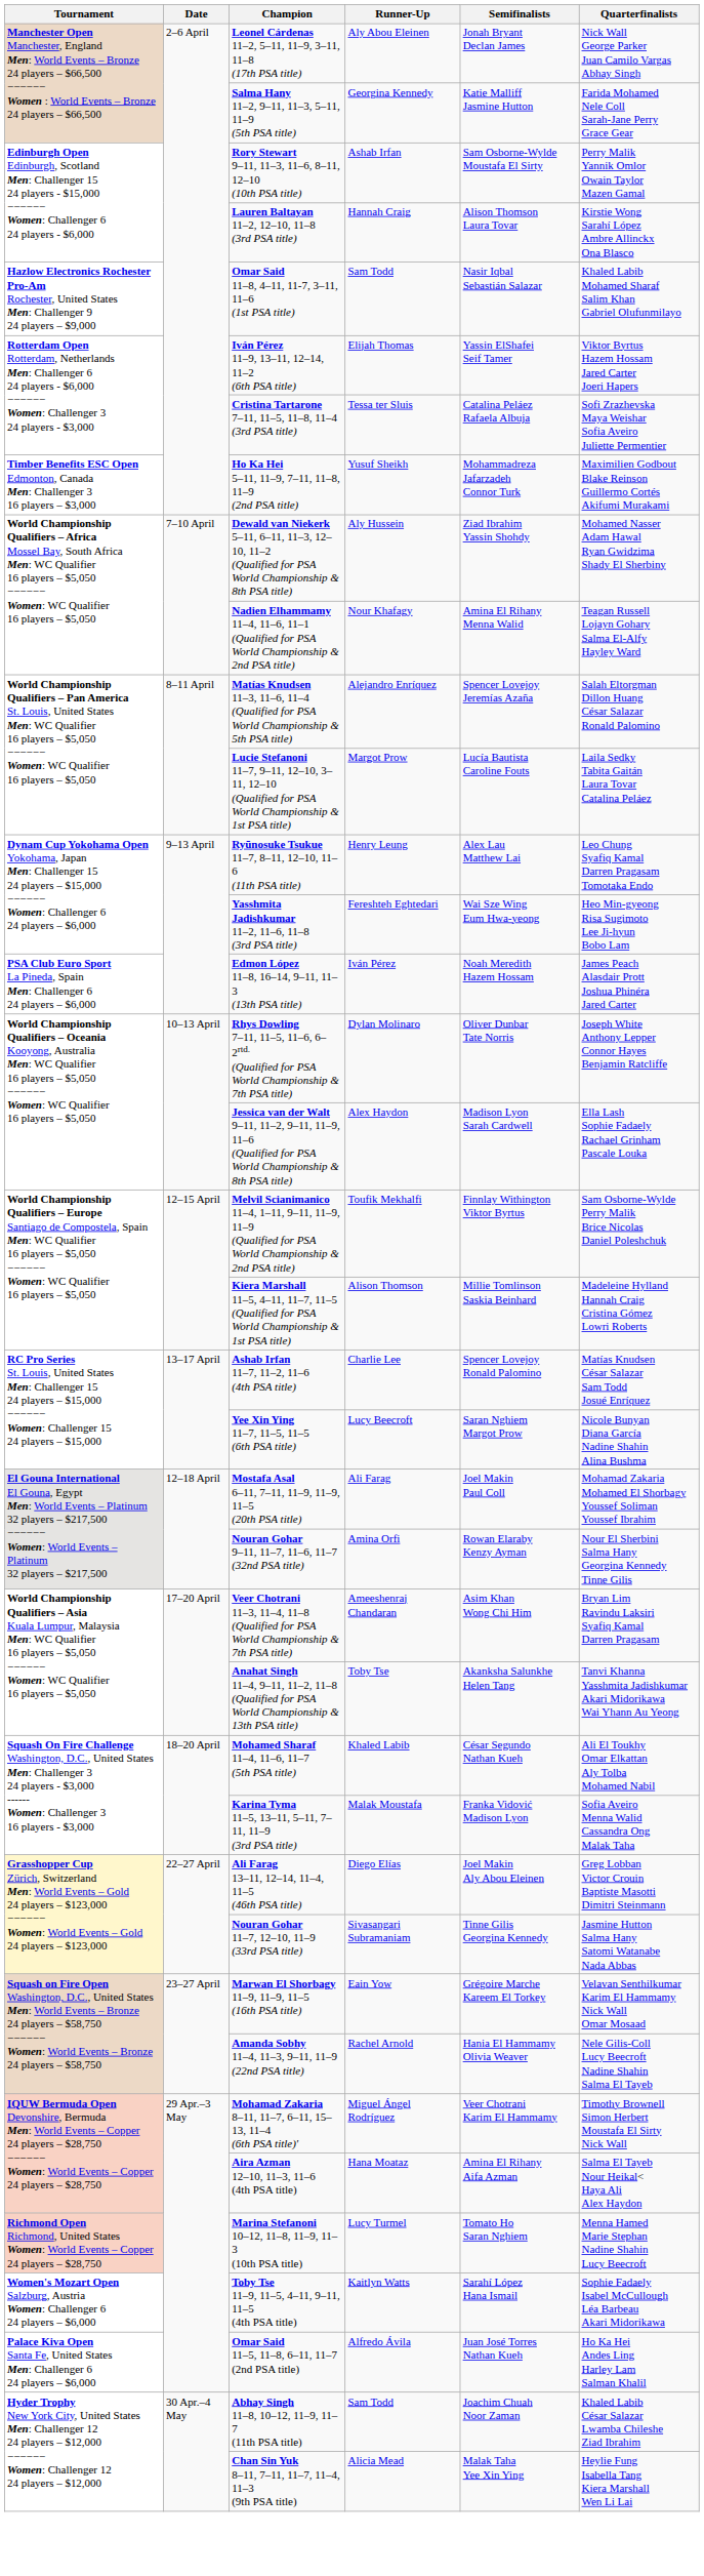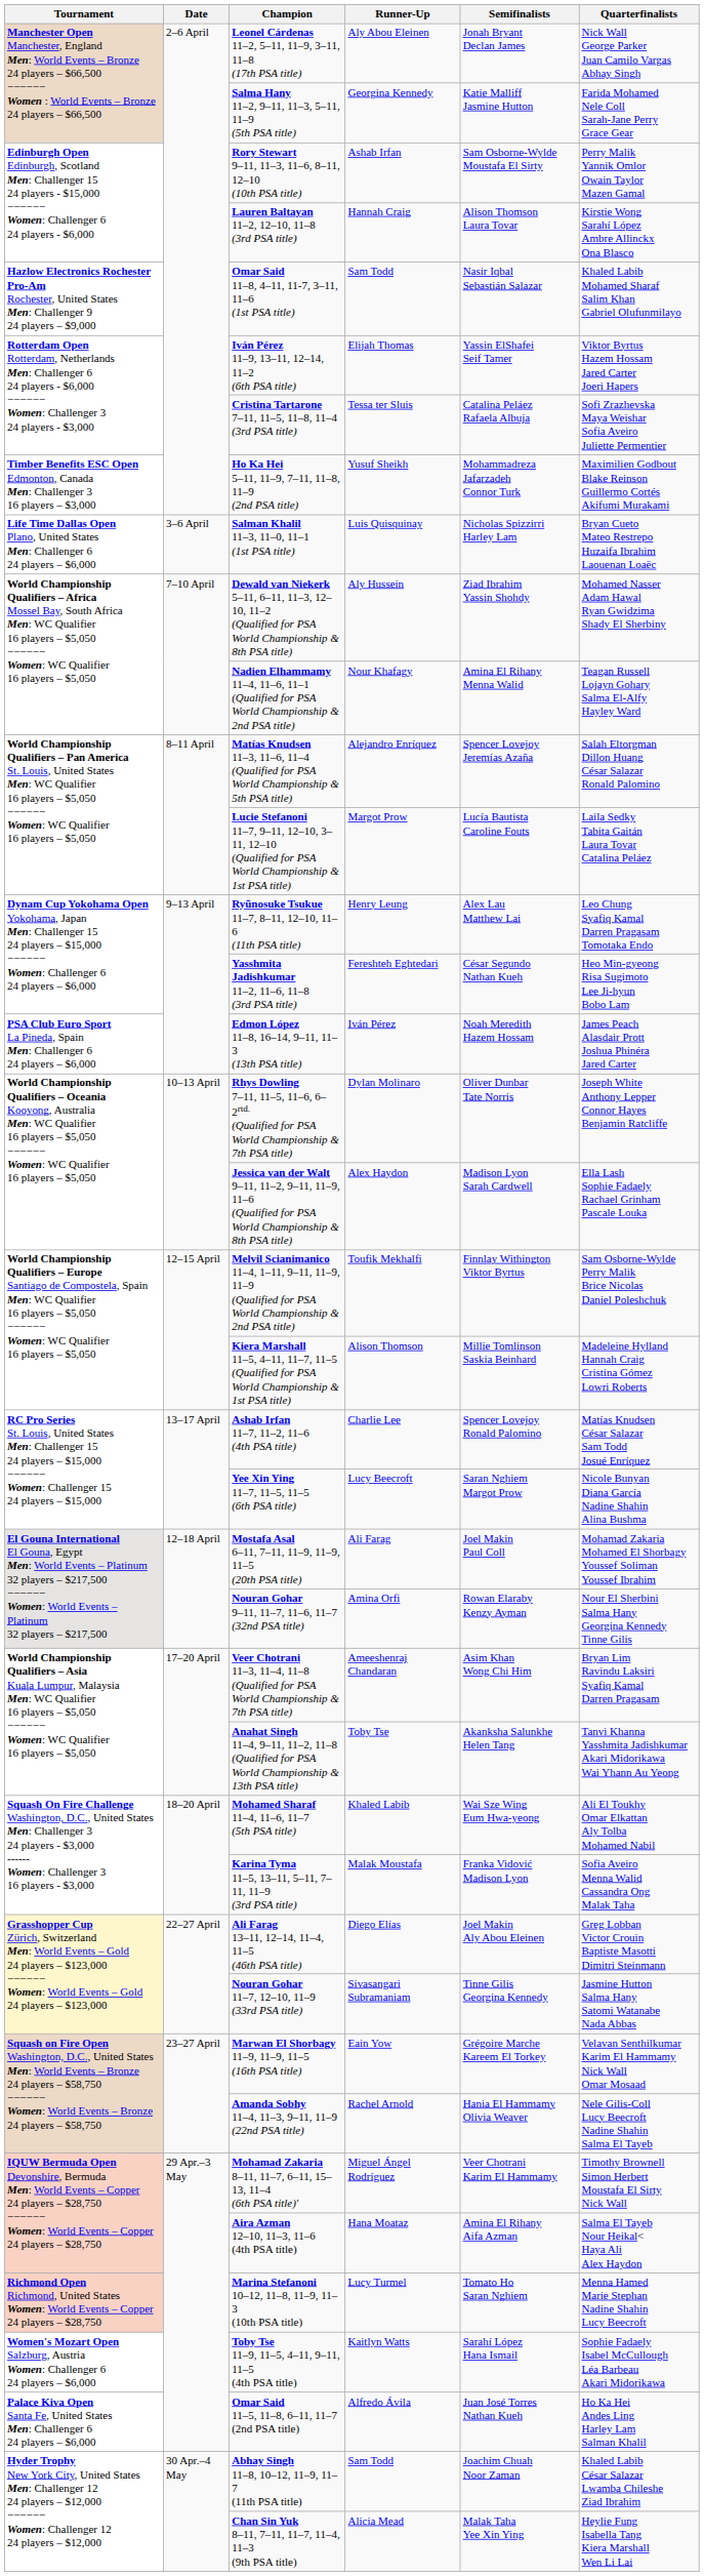+ row: Life Time Dallas Open Plano, United States Men: Challenger 6 24 players – $6,000 | 3–6 April | Salman Khalil 11–3, 11–0, 11–1 (1st PSA title) | Luis Quisquinay | Nicholas Spizzirri Harley Lam | Bryan Cueto Mateo Restrepo Huzaifa Ibrahim Laouenan Loaëc
Yasshmita Jadishkumar 11–2, 11–6, 11–8 (3rd PSA title) | Semifinalists: Wai Sze Wing Eum Hwa-yeong -> César Segundo Nathan Kueh
Mohamed Sharaf 11–4, 11–6, 11–7 (5th PSA title) | Semifinalists: César Segundo Nathan Kueh -> Wai Sze Wing Eum Hwa-yeong
